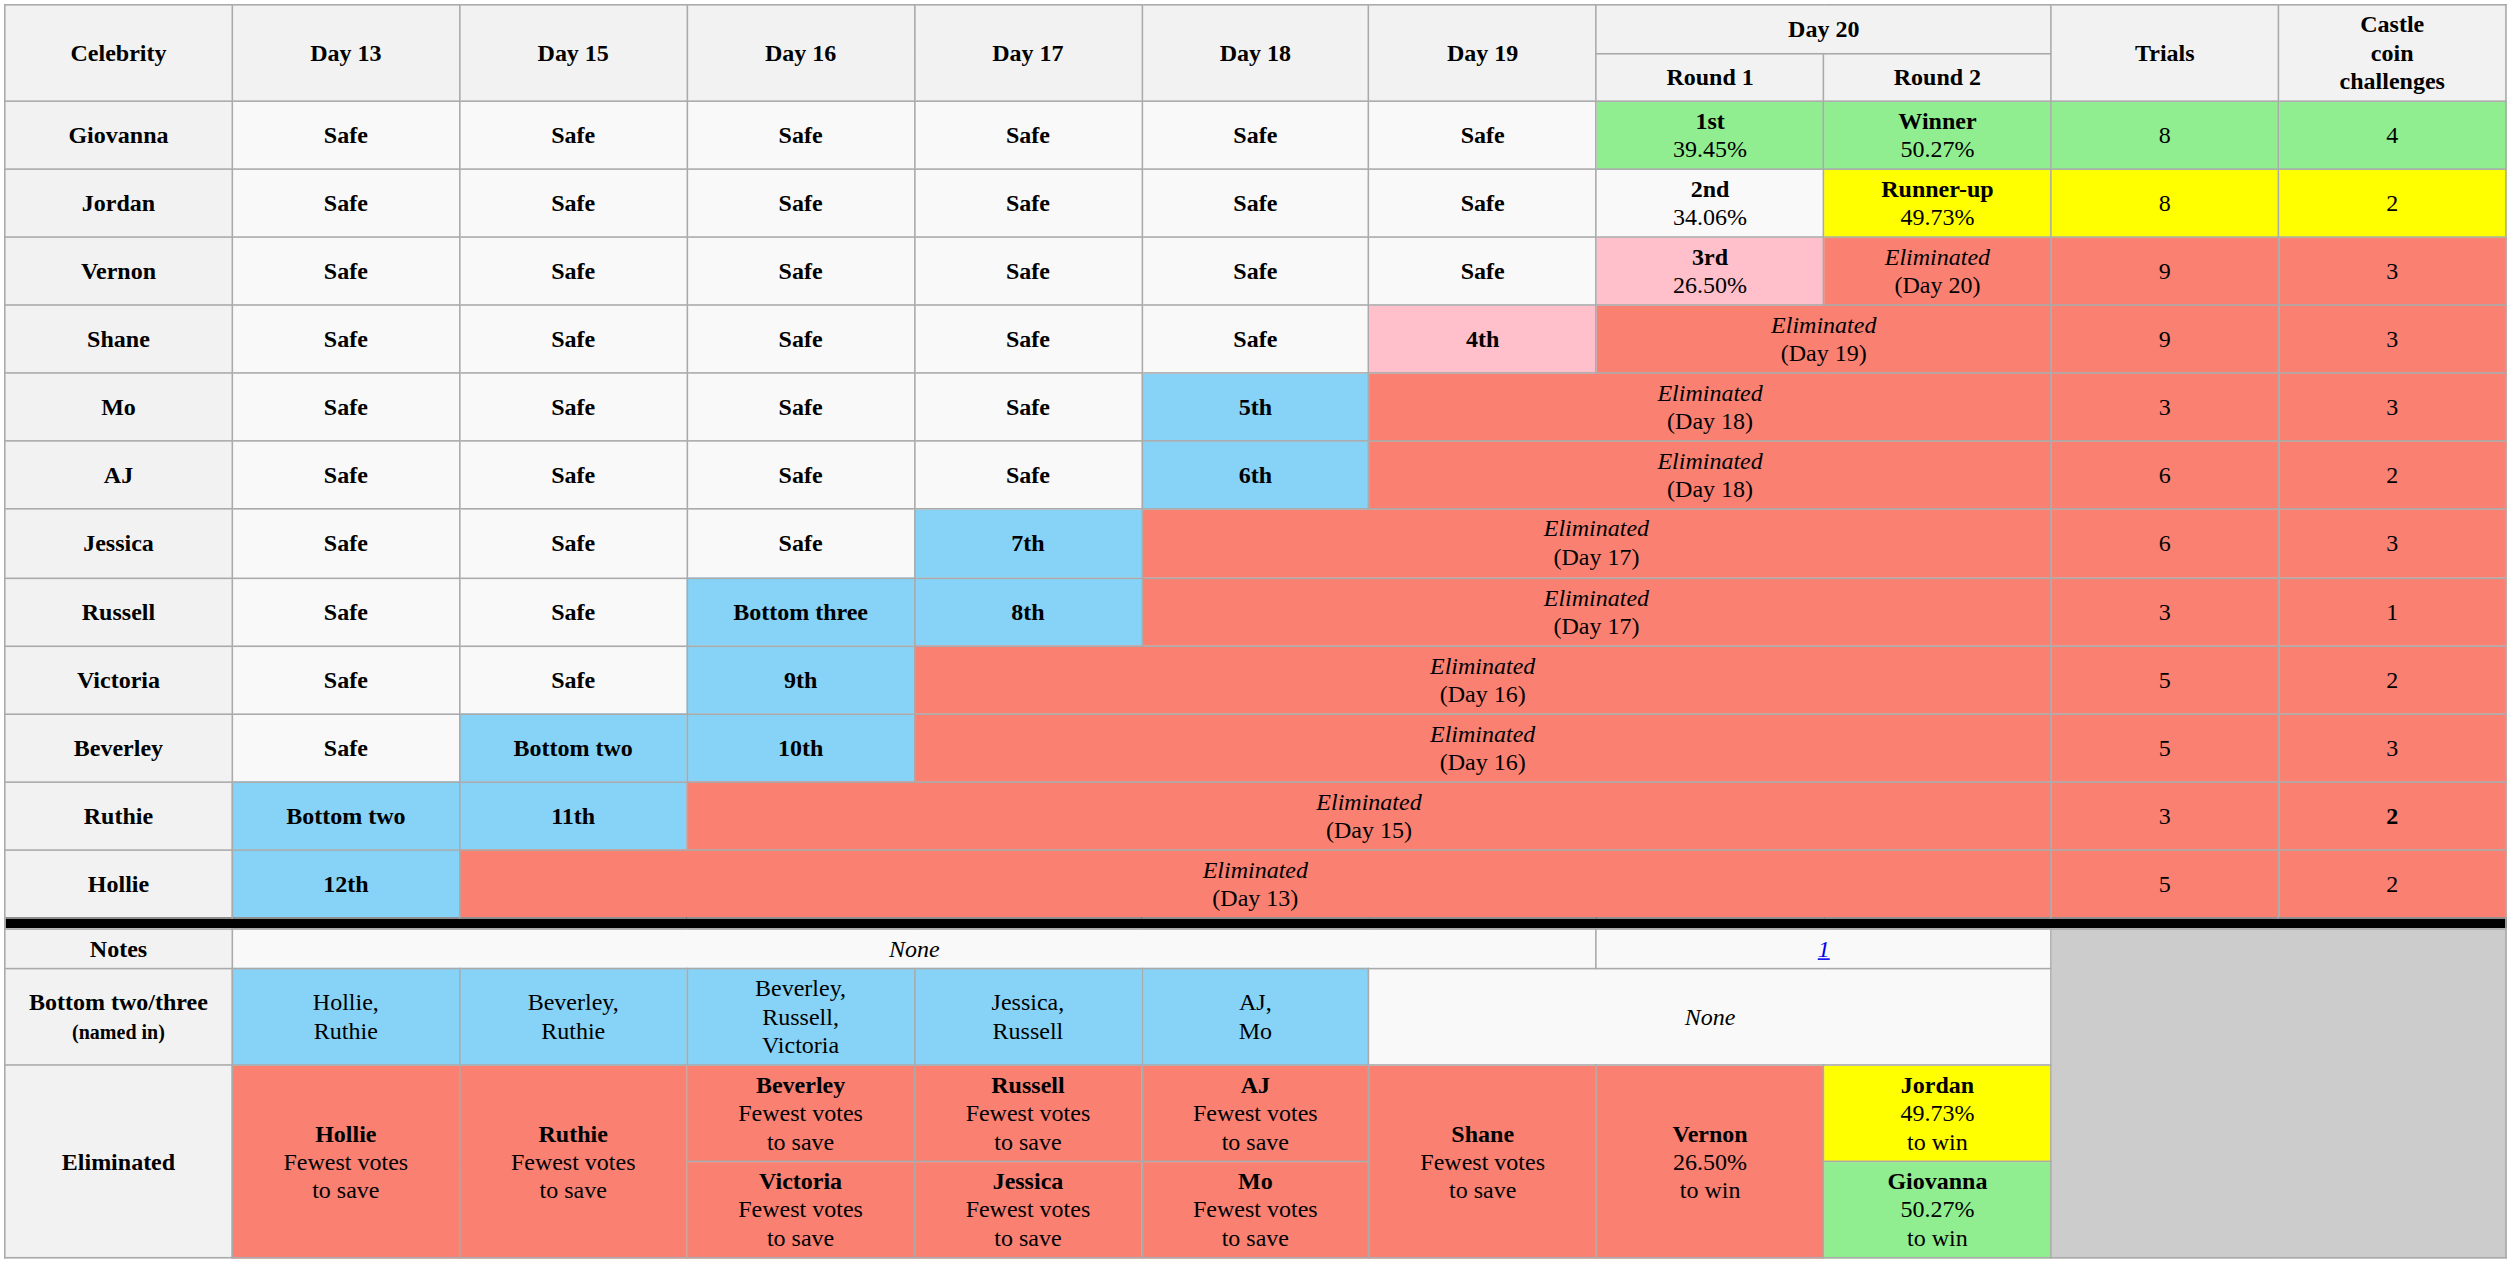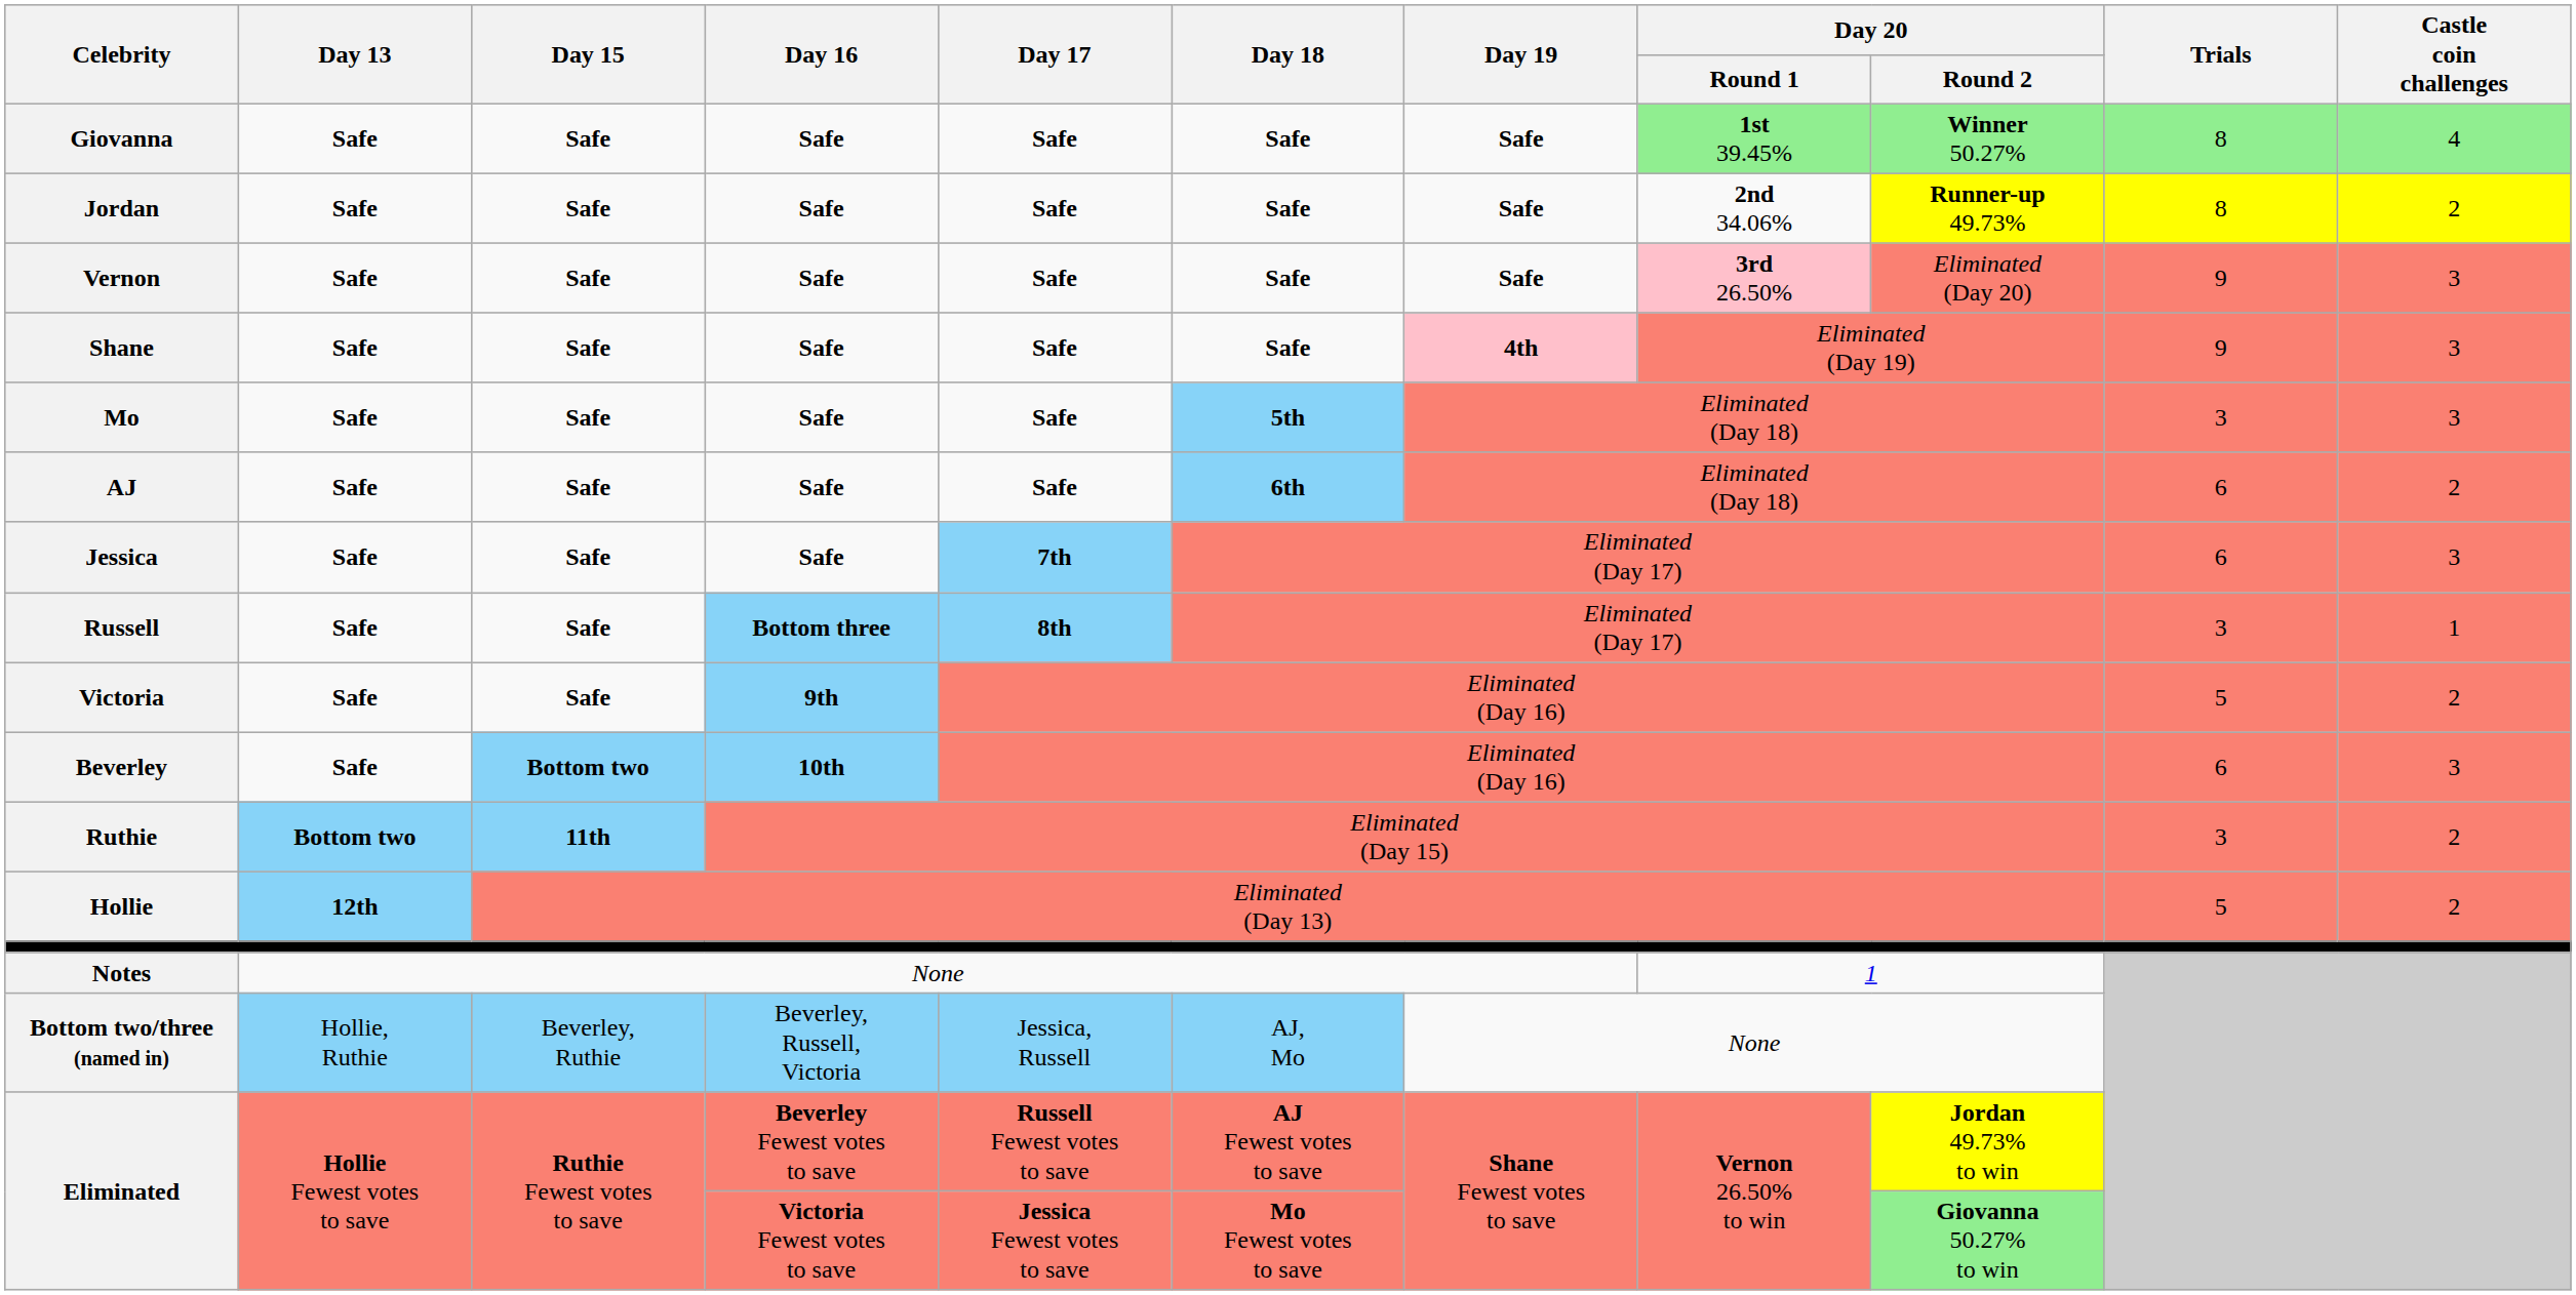Beverley | Trials: 5 -> 6
Ruthie | Castle coin challenges: bold -> normal
